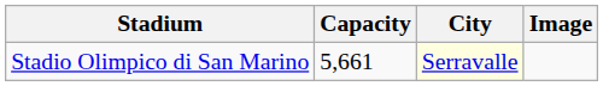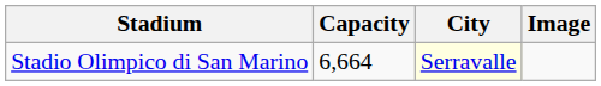Stadio Olimpico di San Marino | Capacity: 5,661 -> 6,664
